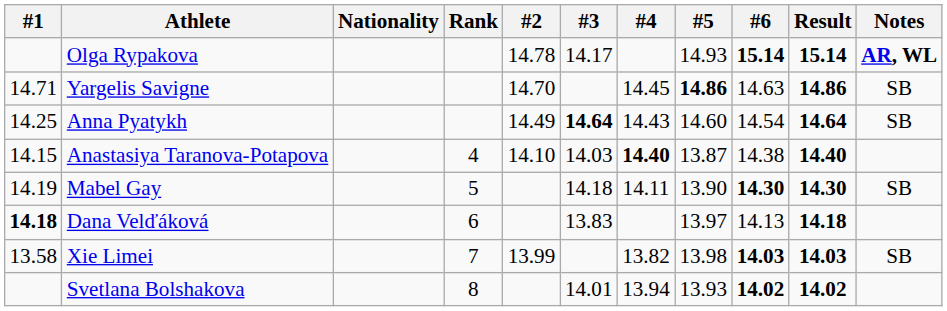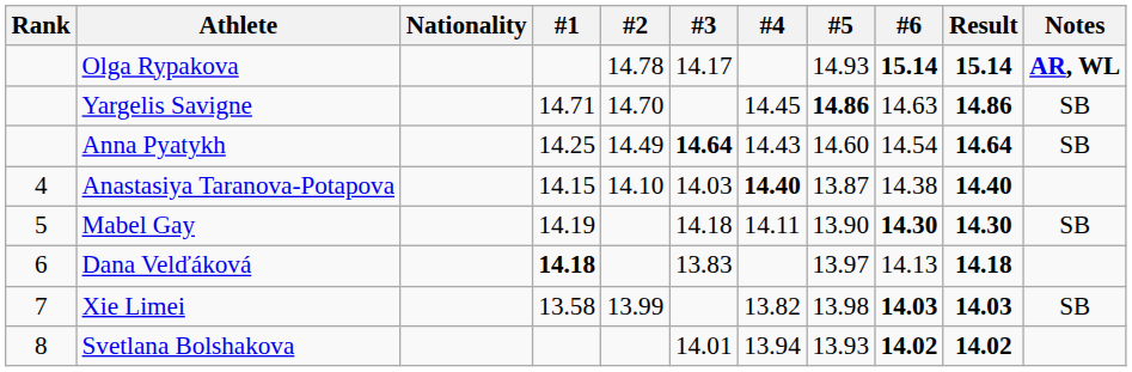columns swapped: Rank <-> #1
